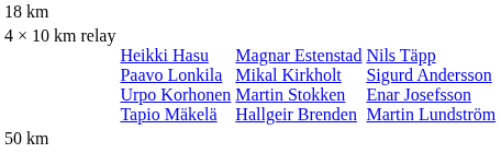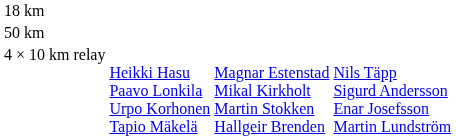rows swapped: 50 km <-> 4 × 10 km relay
